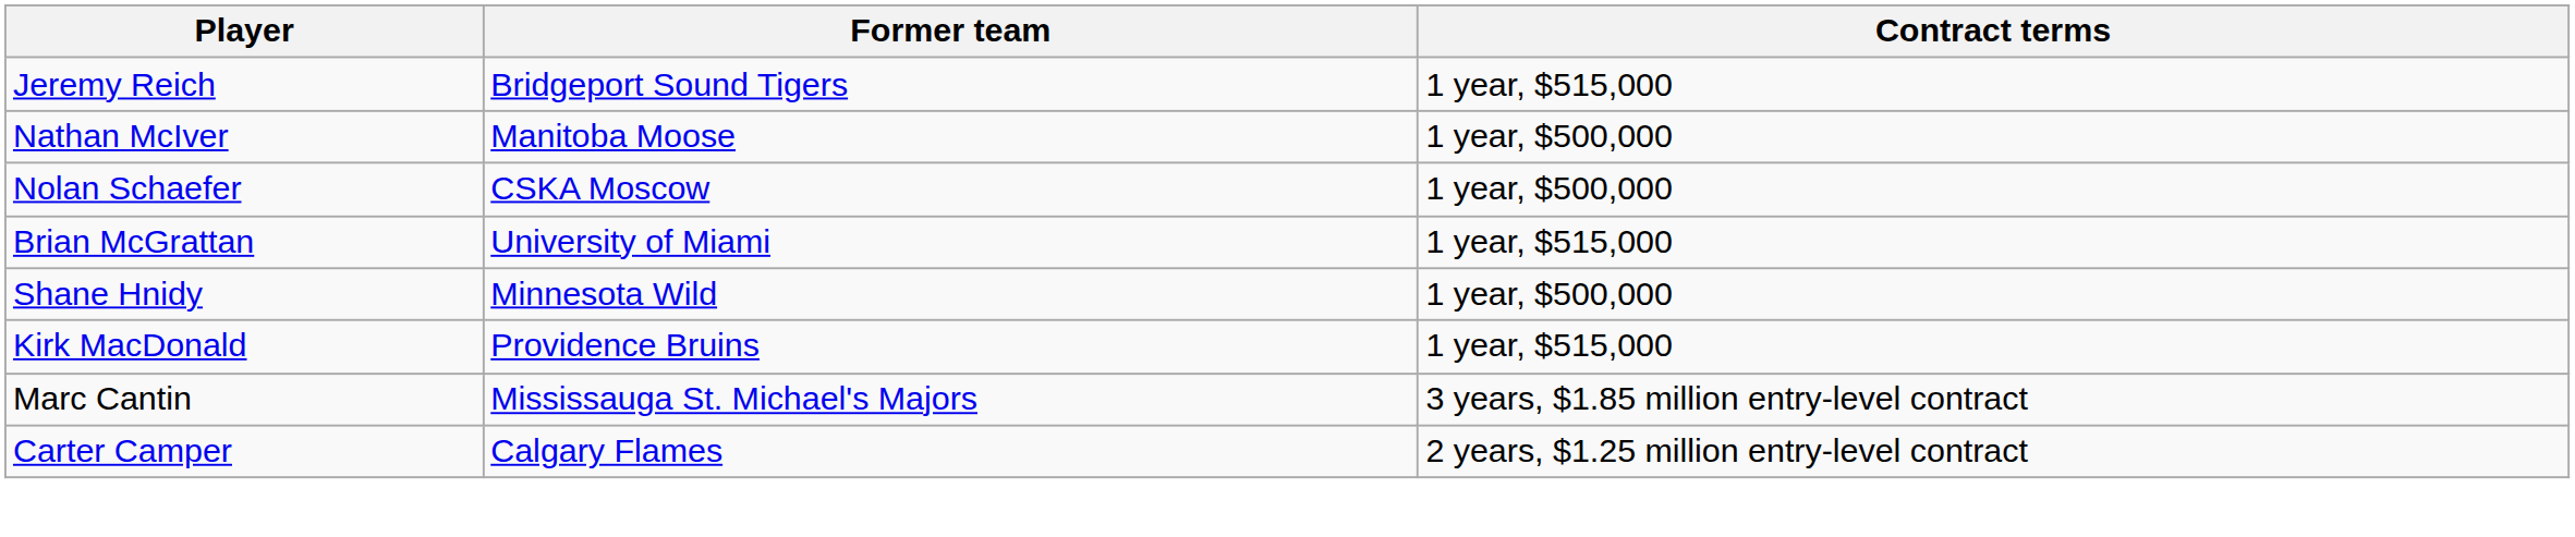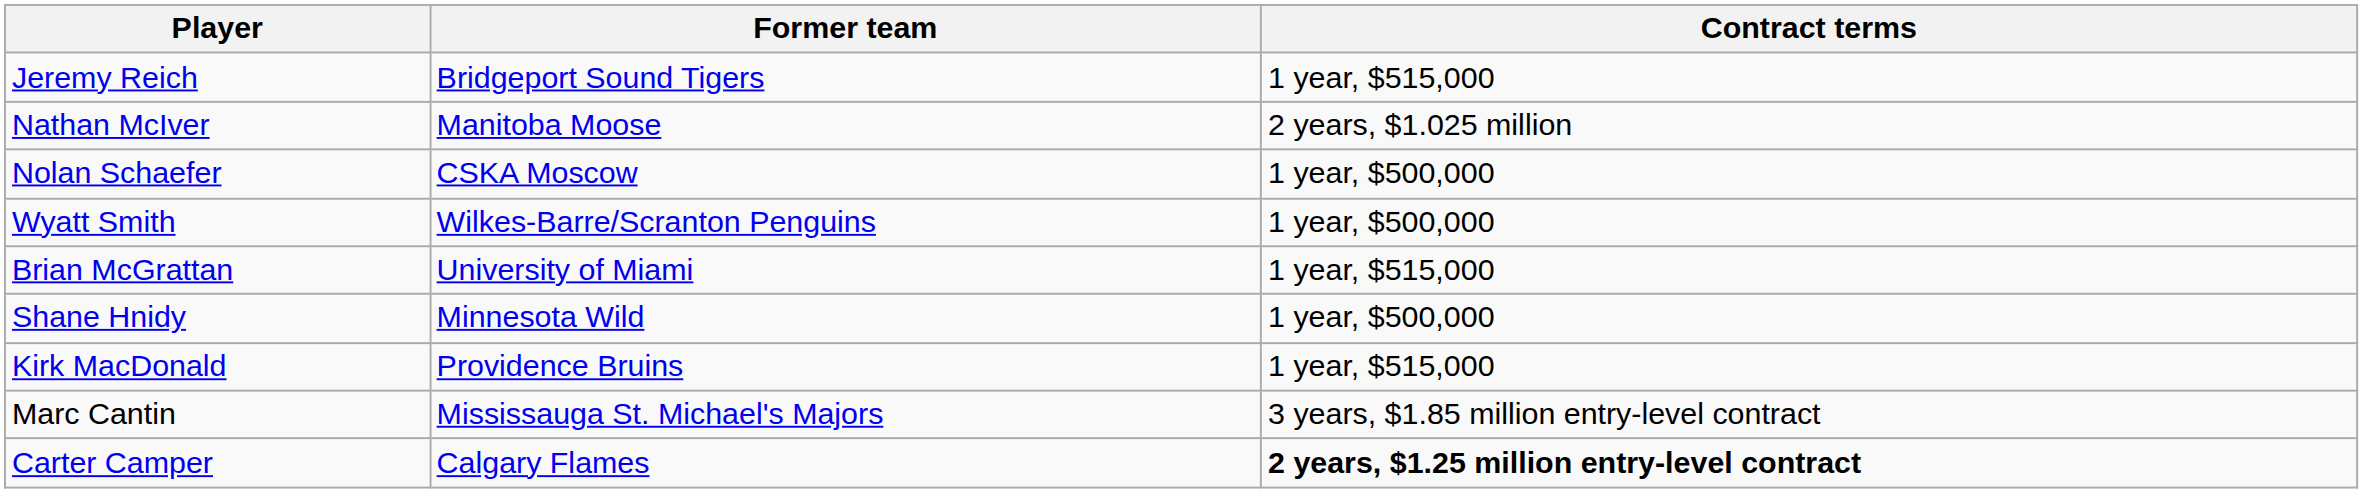Nathan McIver | Contract terms: 1 year, $500,000 -> 2 years, $1.025 million
+ row: Wyatt Smith | Wilkes-Barre/Scranton Penguins | 1 year, $500,000
Carter Camper | Contract terms: normal -> bold
